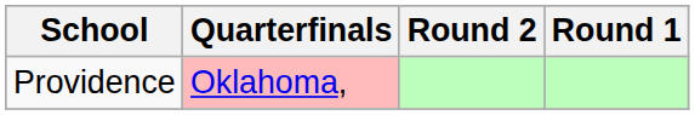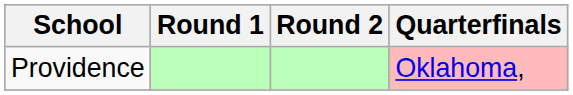columns swapped: Round 1 <-> Quarterfinals
